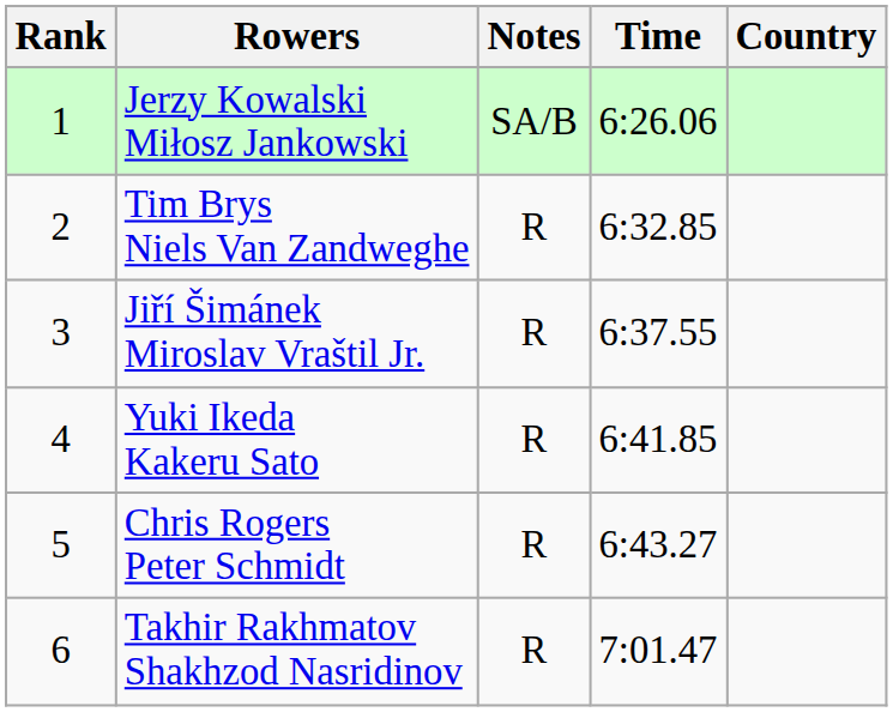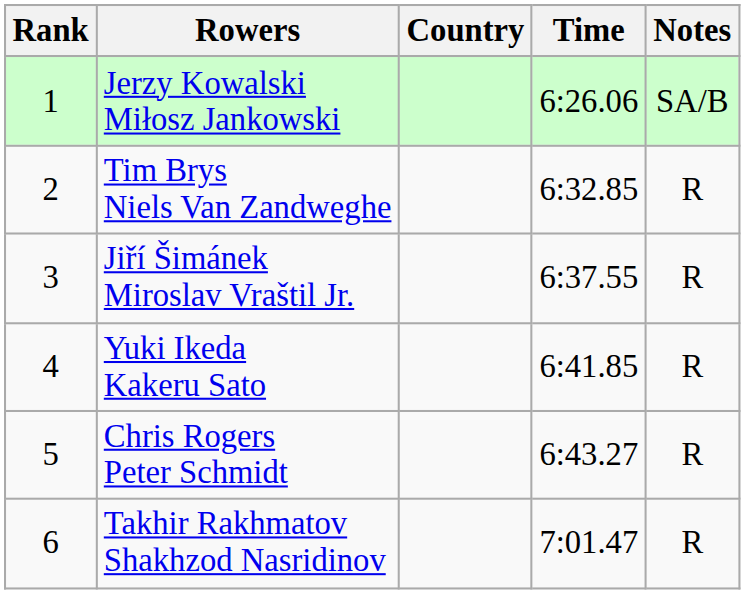columns swapped: Country <-> Notes
